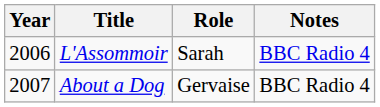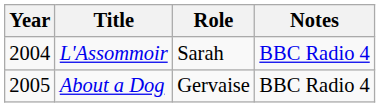L'Assommoir | Year: 2006 -> 2004
About a Dog | Year: 2007 -> 2005
